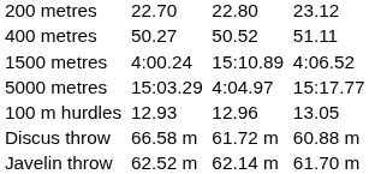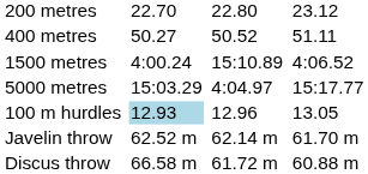100 m hurdles | column 3: no background -> lightblue background
rows swapped: Discus throw <-> Javelin throw
